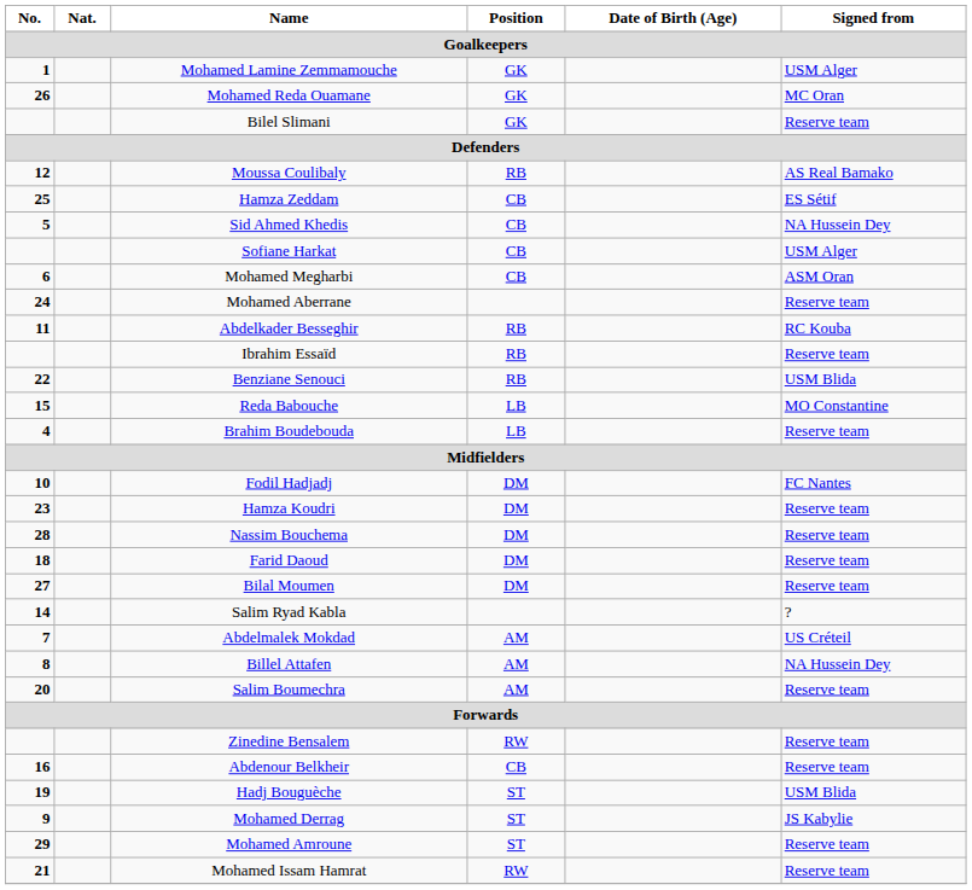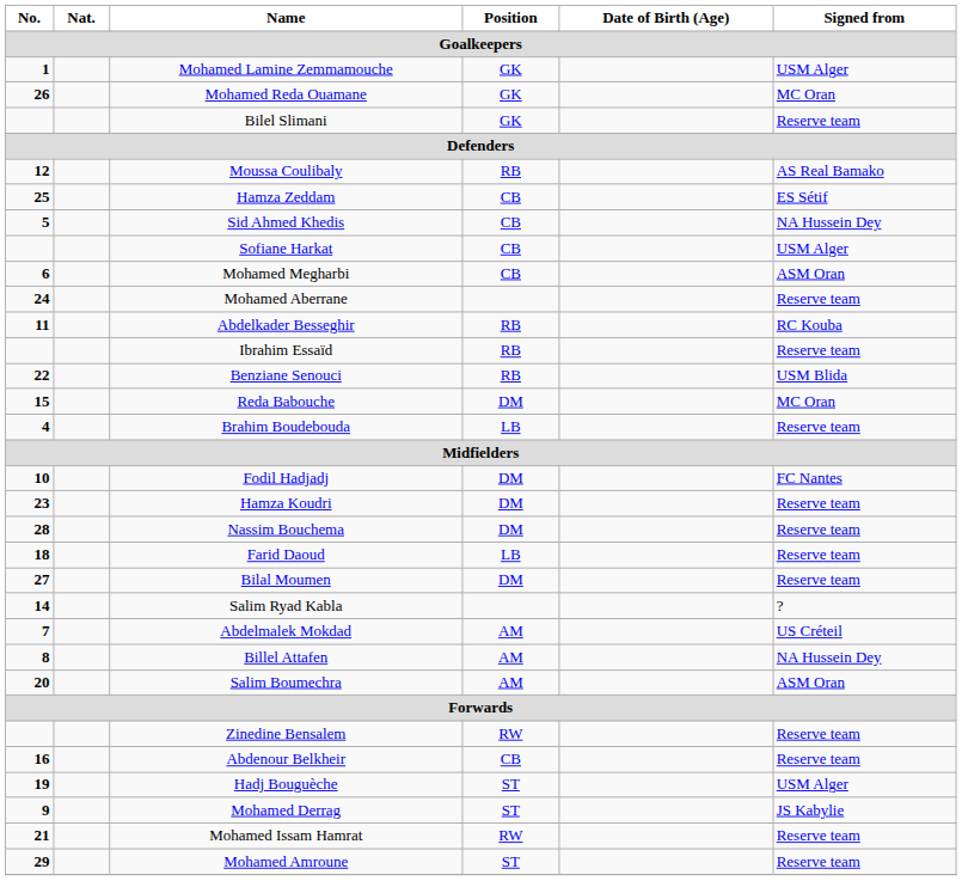Reda Babouche | Position: LB -> DM
Reda Babouche | Signed from: MO Constantine -> MC Oran
Farid Daoud | Position: DM -> LB
Salim Boumechra | Signed from: Reserve team -> ASM Oran
Hadj Bouguèche | Signed from: USM Blida -> USM Alger
rows swapped: Mohamed Amroune <-> Mohamed Issam Hamrat
